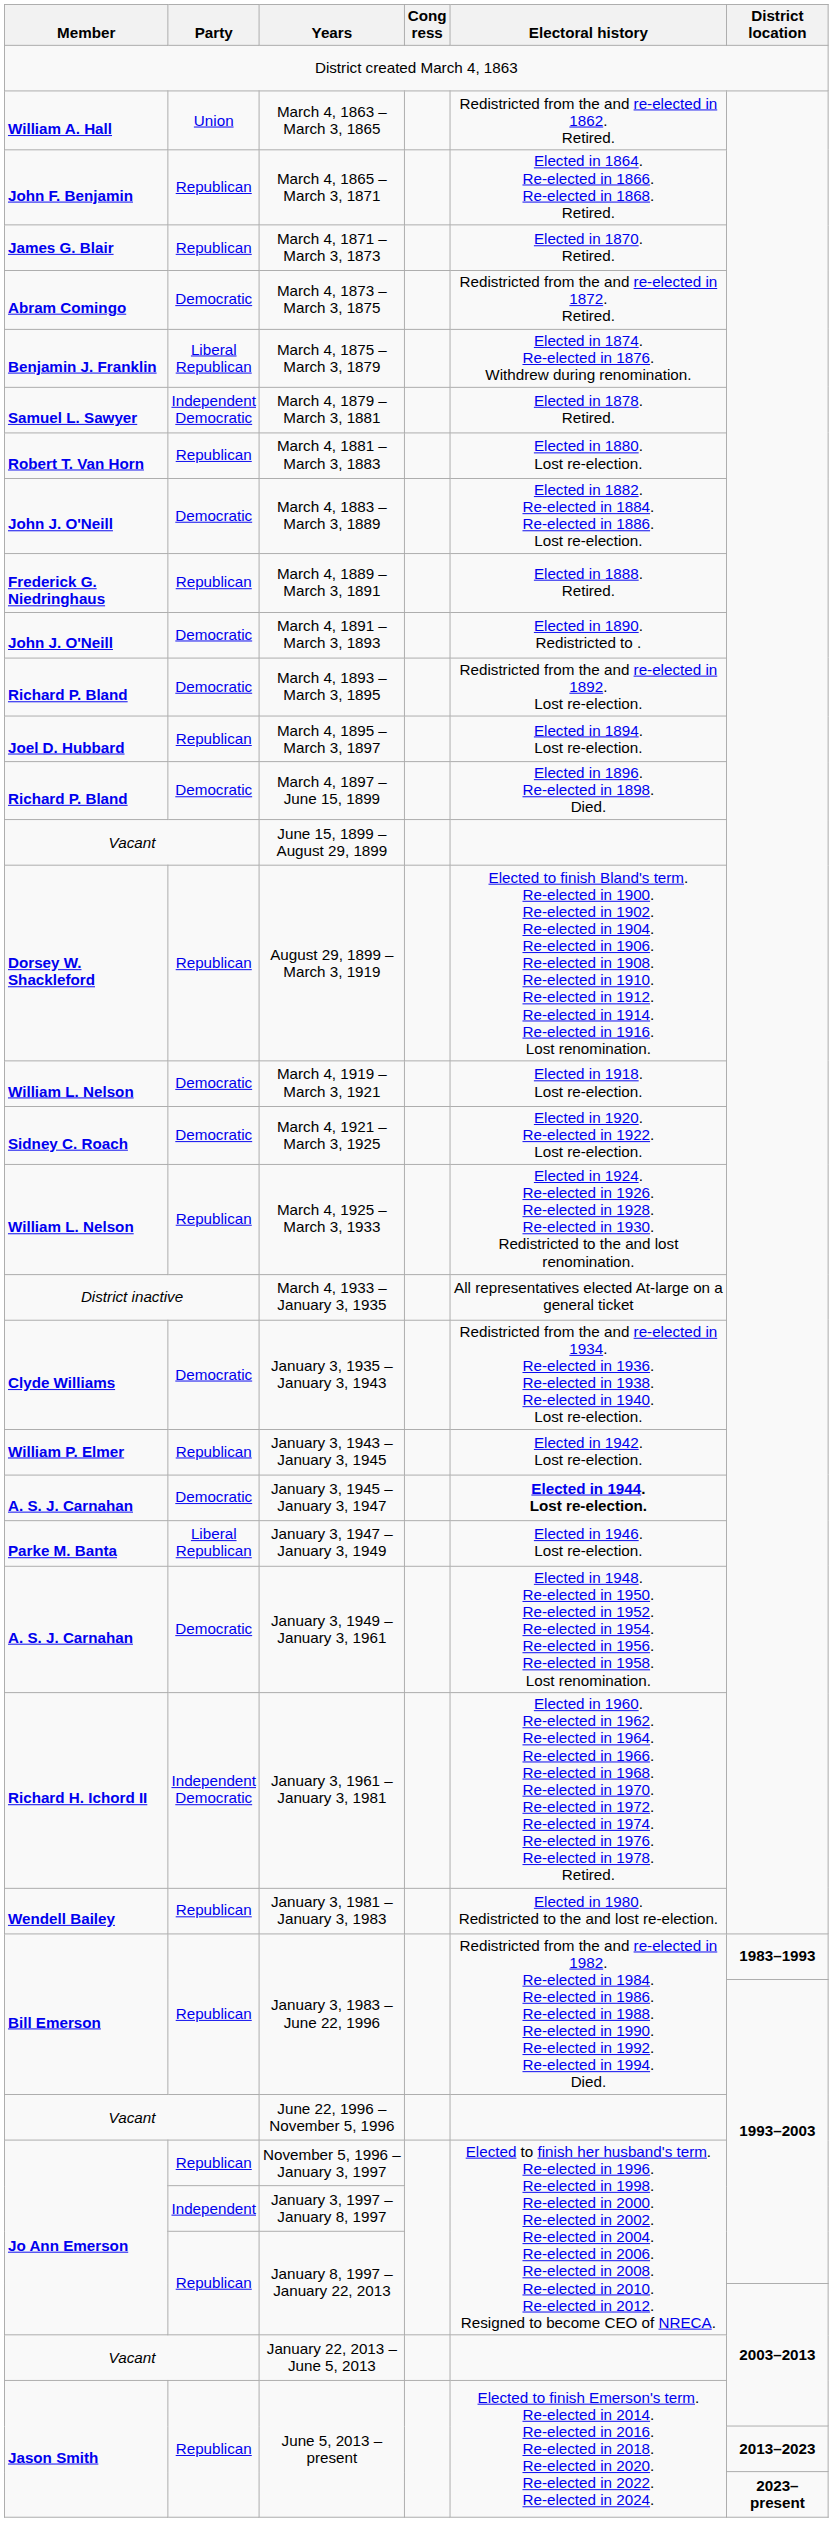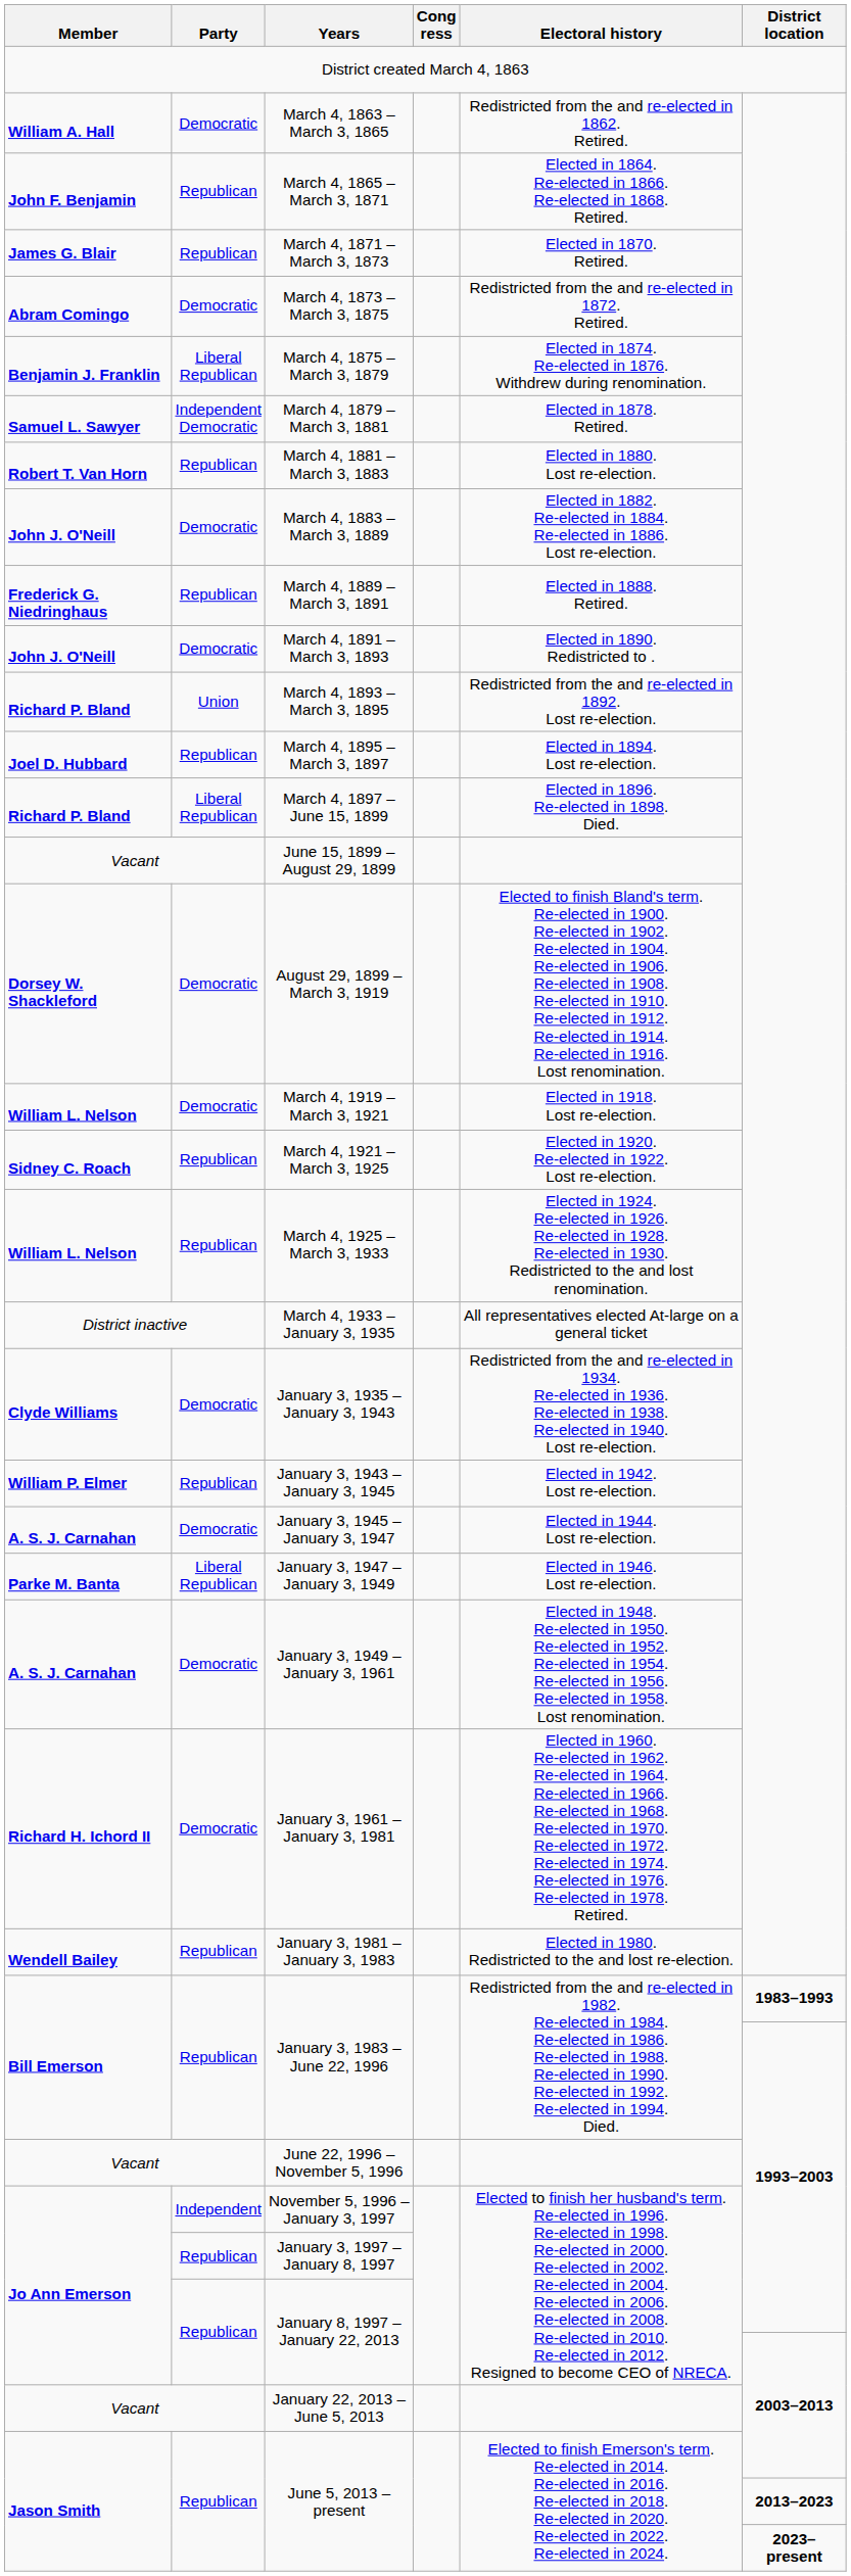March 4, 1863 – March 3, 1865 | Party: Union -> Democratic
March 4, 1893 – March 3, 1895 | Party: Democratic -> Union
March 4, 1897 – June 15, 1899 | Party: Democratic -> Liberal Republican
August 29, 1899 – March 3, 1919 | Party: Republican -> Democratic
March 4, 1921 – March 3, 1925 | Party: Democratic -> Republican
January 3, 1945 – January 3, 1947 | Electoral history: bold -> normal
January 3, 1961 – January 3, 1981 | Party: Independent Democratic -> Democratic
November 5, 1996 – January 3, 1997 | Party: Republican -> Independent
January 3, 1997 – January 8, 1997 | Party: Independent -> Republican
